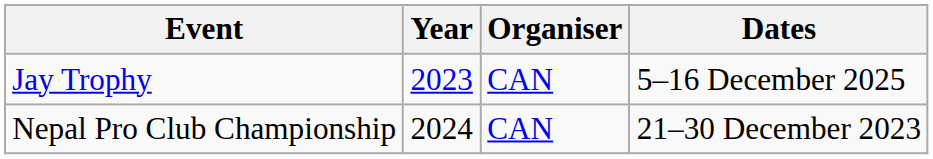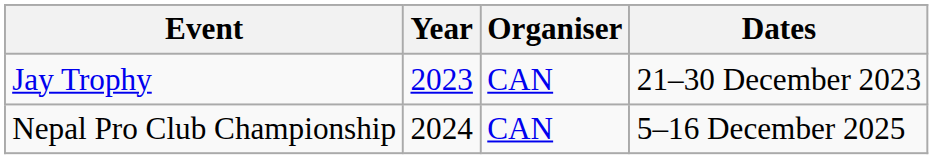Jay Trophy | Dates: 5–16 December 2025 -> 21–30 December 2023
Nepal Pro Club Championship | Dates: 21–30 December 2023 -> 5–16 December 2025
